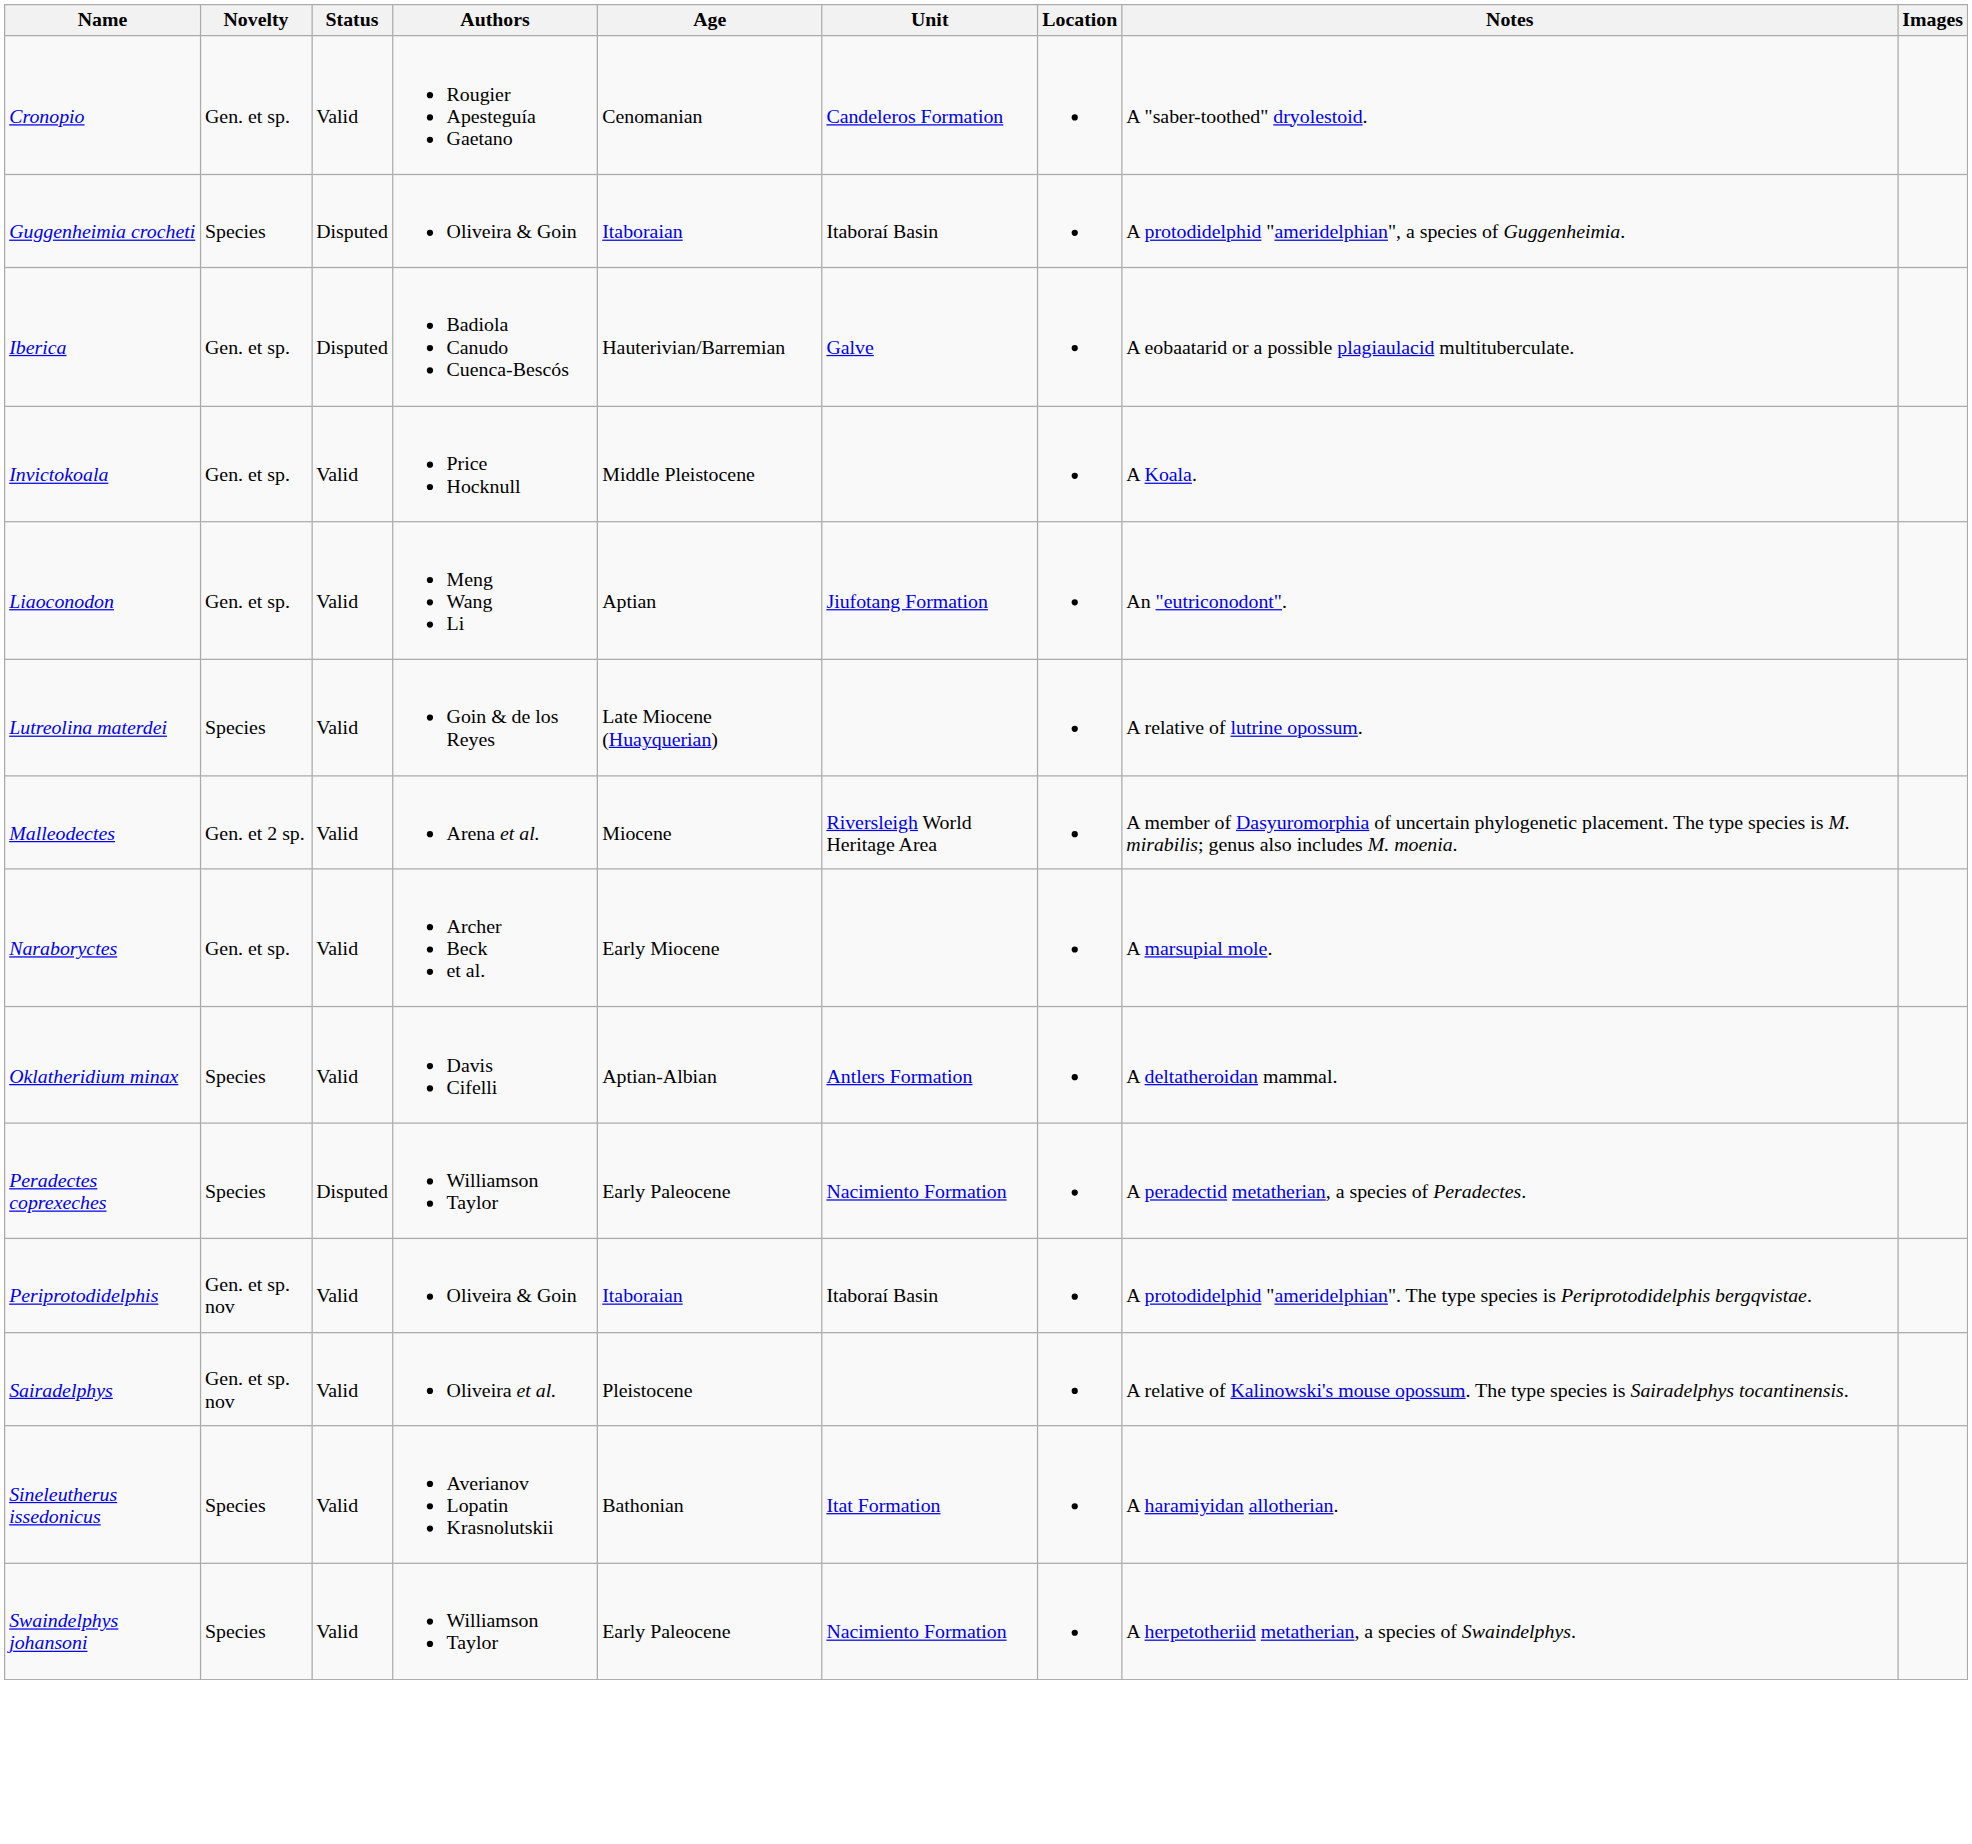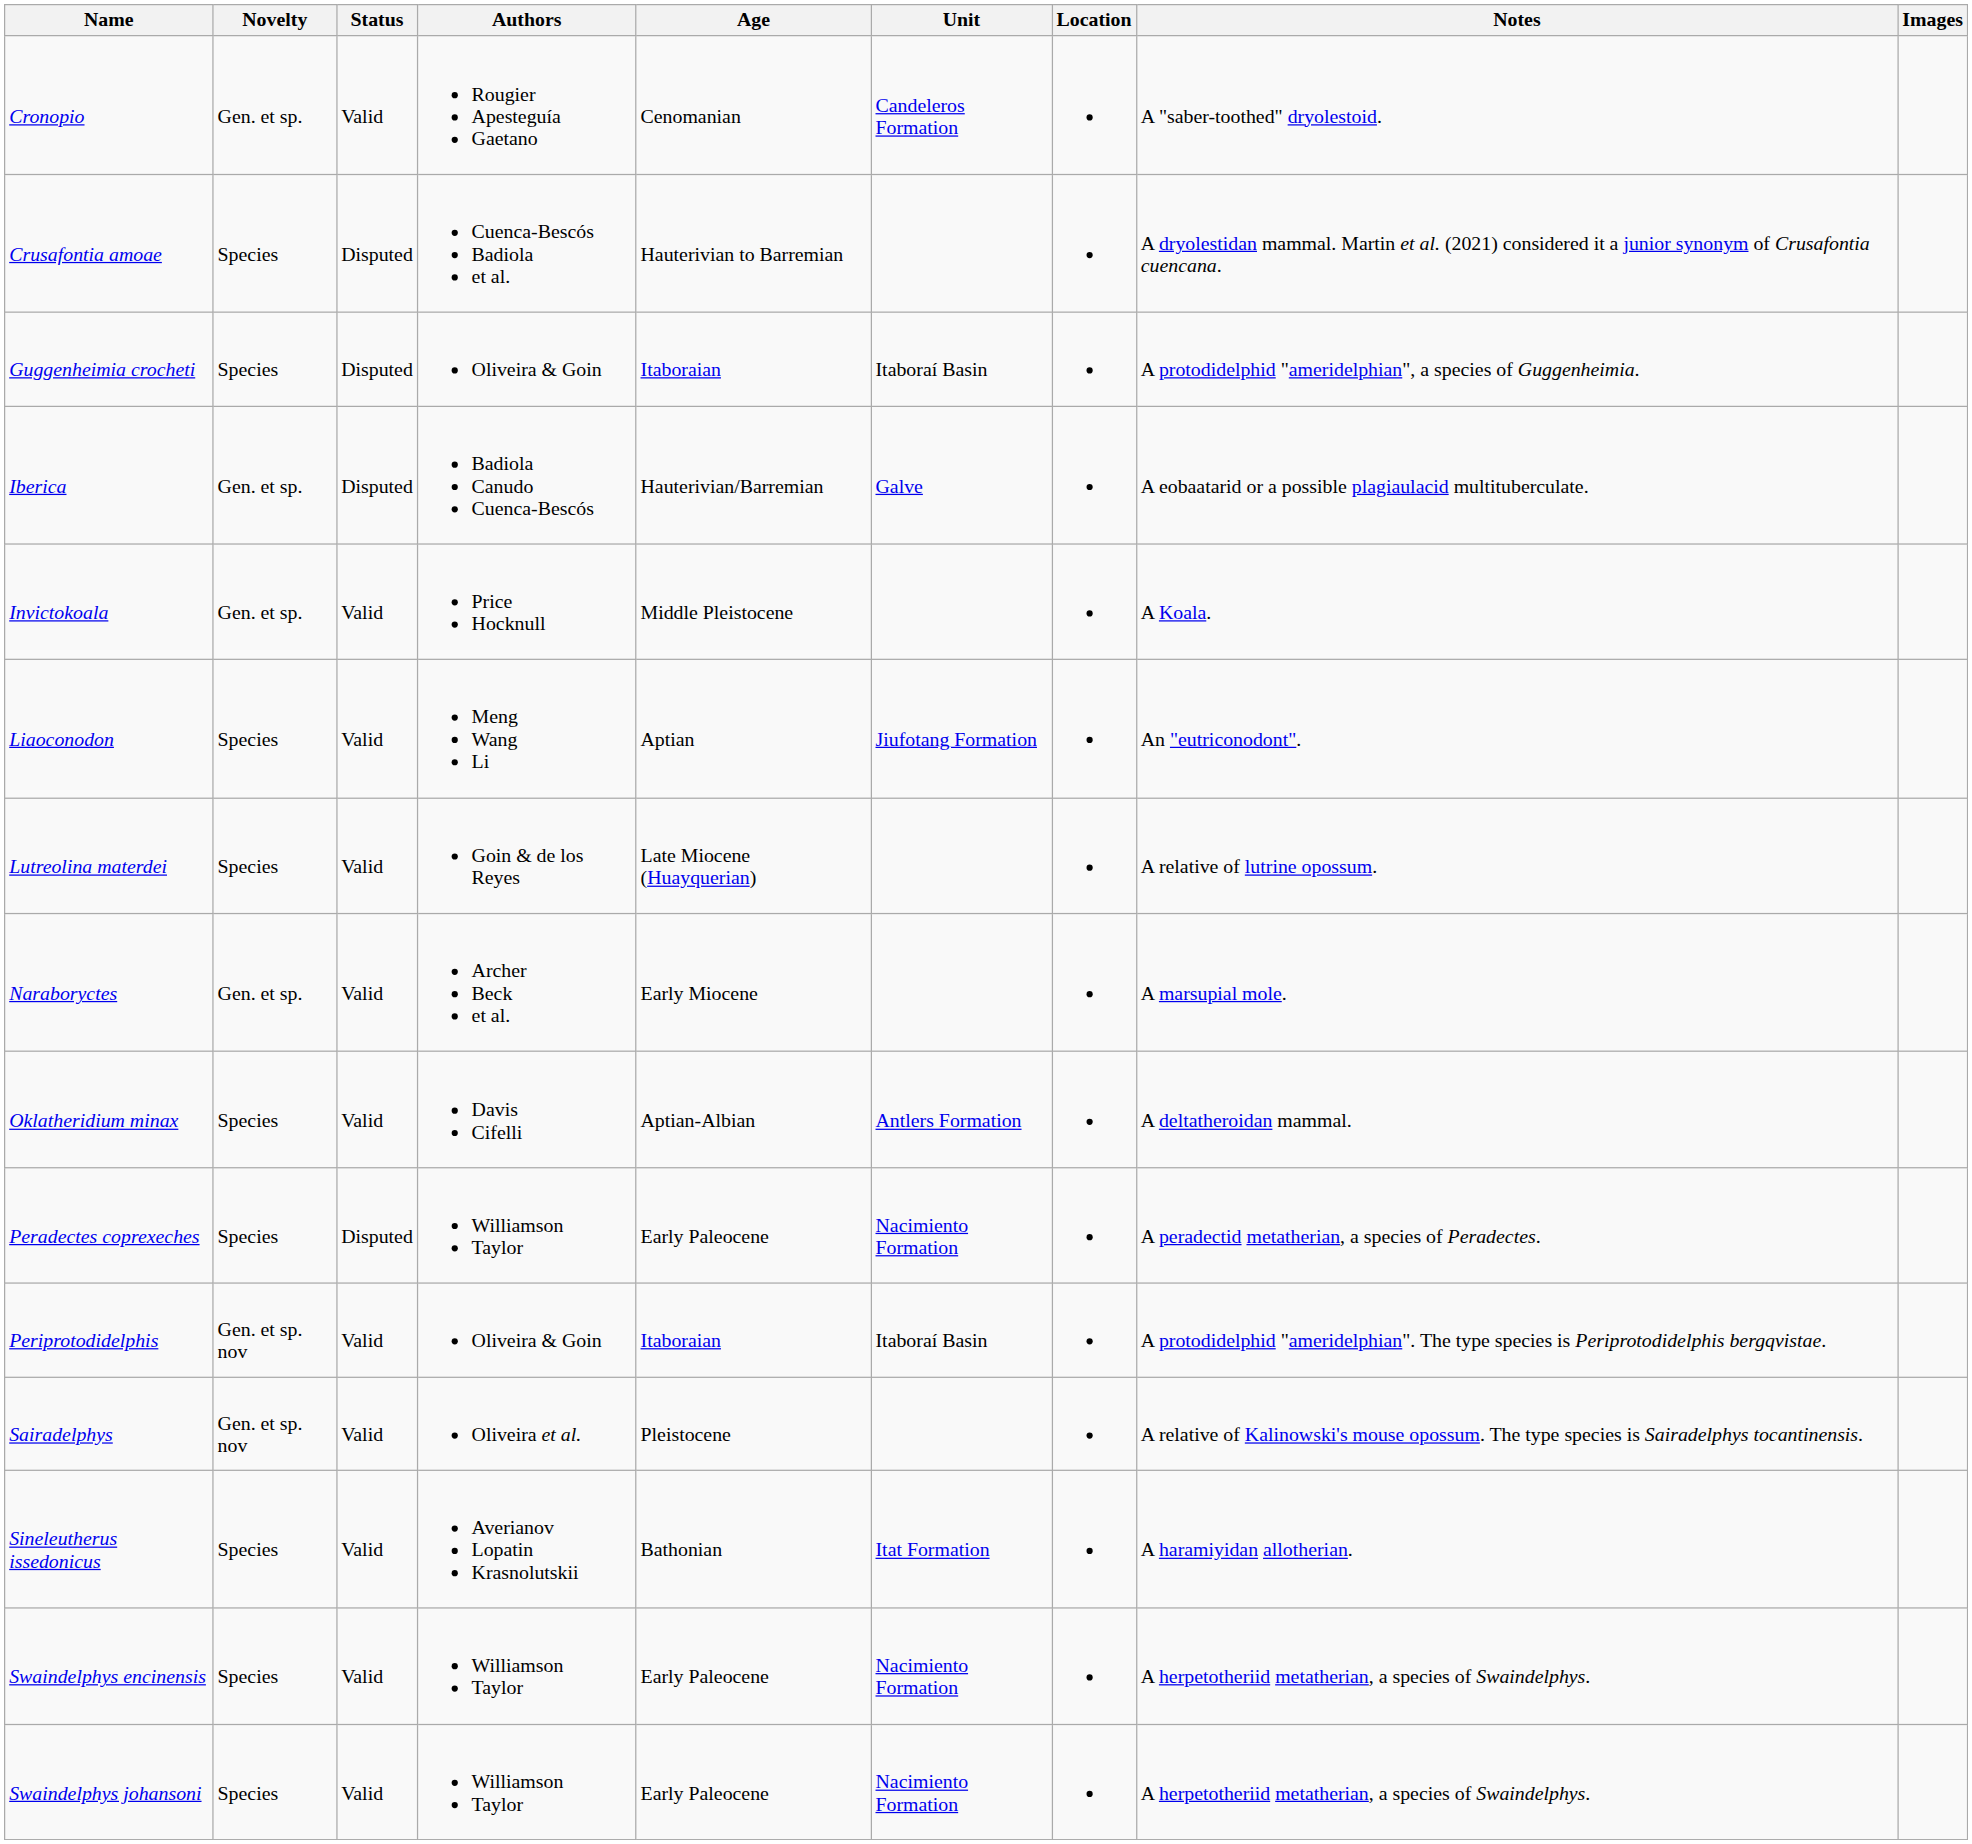+ row: Crusafontia amoae | Species | Disputed | Cuenca-Bescós Badiola et al. | Hauterivian to Barremian | A dryolestidan mammal. Martin et al. (2021) considered it a junior synonym of Crusafontia cuencana.
Liaoconodon | Novelty: Gen. et sp. -> Species
- row: Malleodectes | Gen. et 2 sp. | Valid | Arena et al. | Miocene | Riversleigh World Heritage Area | A member of Dasyuromorphia of uncertain phylogenetic placement. The type species is M. mirabilis; genus also includes M. moenia.
+ row: Swaindelphys encinensis | Species | Valid | Williamson Taylor | Early Paleocene | Nacimiento Formation | A herpetotheriid metatherian, a species of Swaindelphys.
